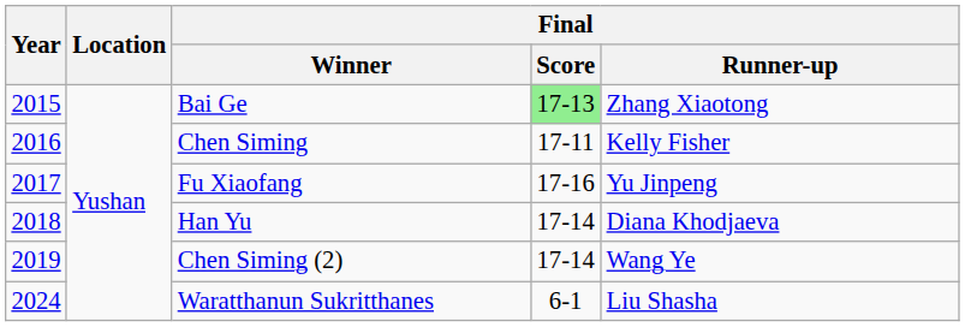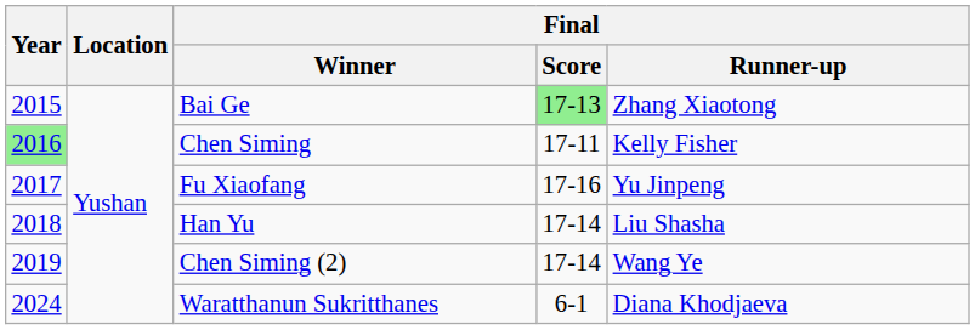Chen Siming | Year: no background -> lightgreen background
Han Yu | Final / Runner-up: Diana Khodjaeva -> Liu Shasha
Waratthanun Sukritthanes | Final / Runner-up: Liu Shasha -> Diana Khodjaeva
